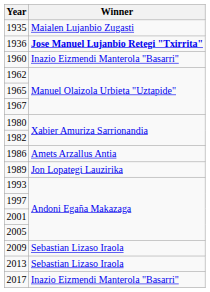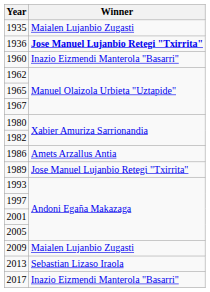1989 | Winner: Jon Lopategi Lauzirika -> Jose Manuel Lujanbio Retegi "Txirrita"
2009 | Winner: Sebastian Lizaso Iraola -> Maialen Lujanbio Zugasti
